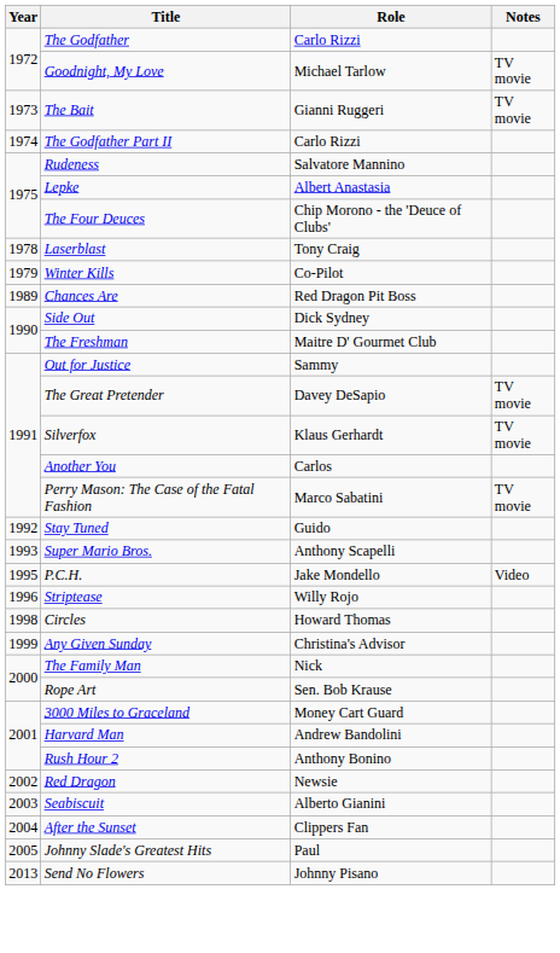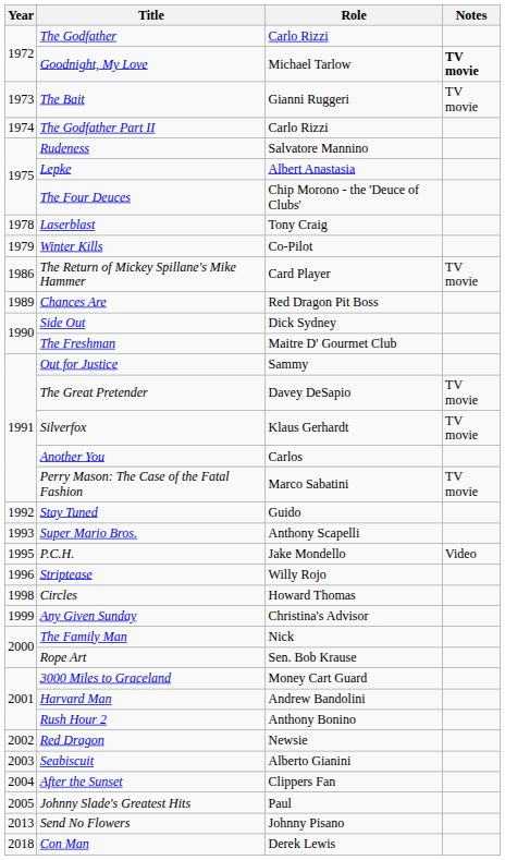Goodnight, My Love | Notes: normal -> bold
+ row: 1986 | The Return of Mickey Spillane's Mike Hammer | Card Player | TV movie
+ row: 2018 | Con Man | Derek Lewis
